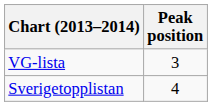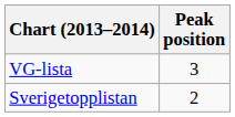Sverigetopplistan | Peak position: 4 -> 2
